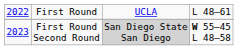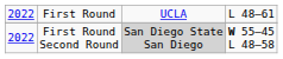First Round Second Round | column 1: 2023 -> 2022
